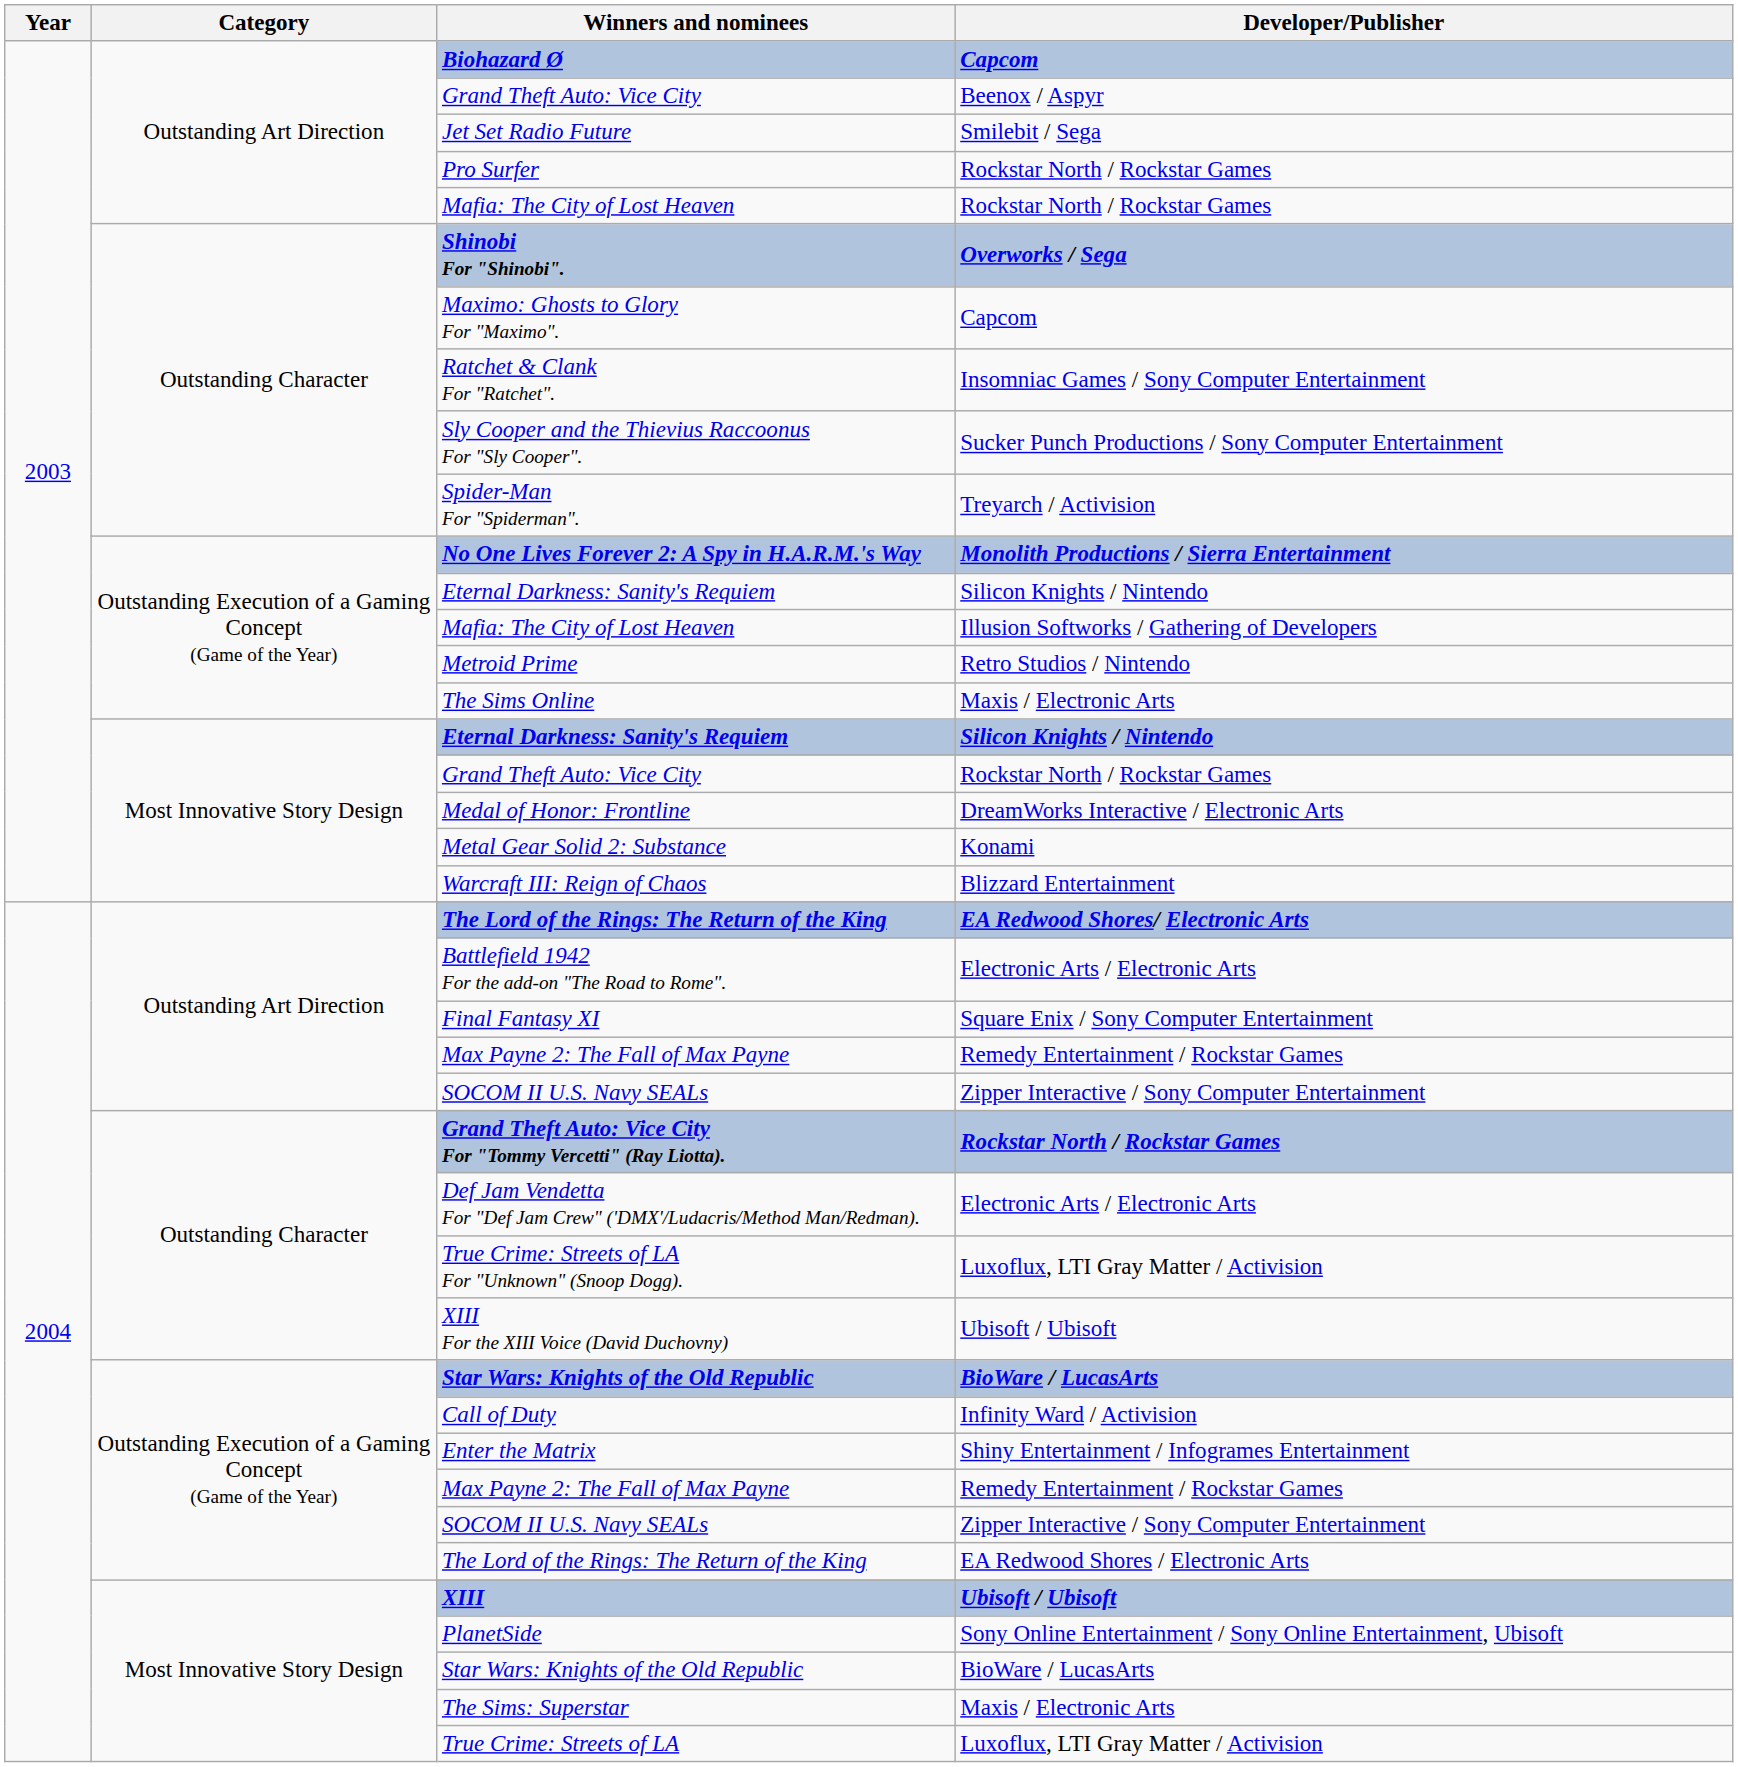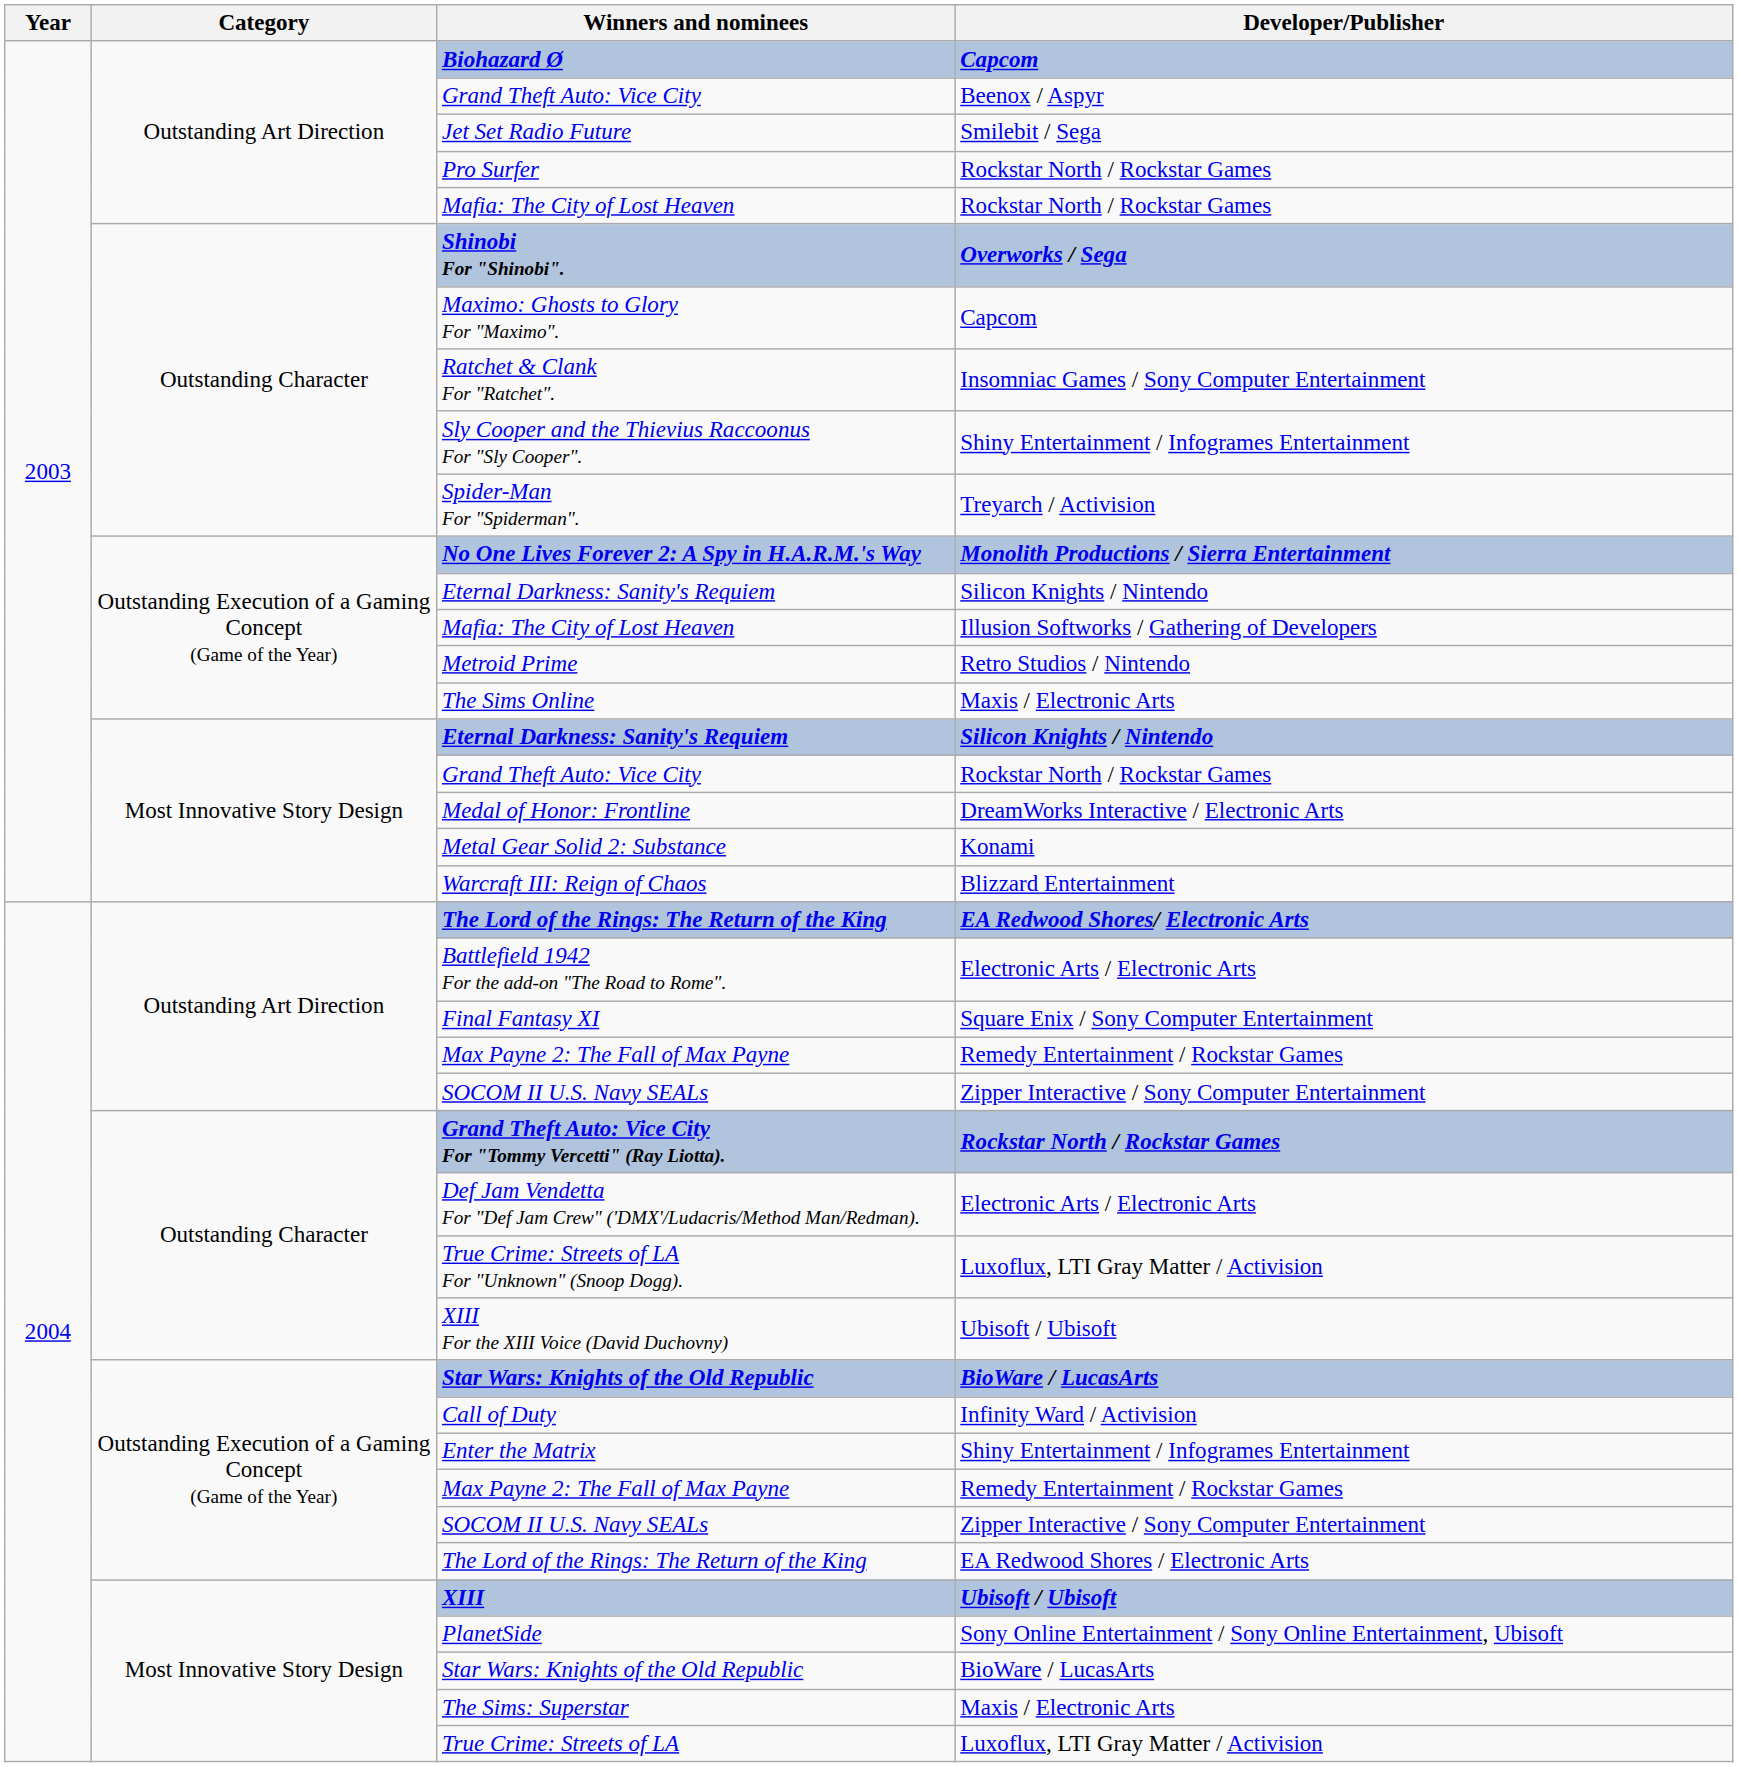Sly Cooper and the Thievius Raccoonus For "Sly Cooper". | Developer/Publisher: Sucker Punch Productions / Sony Computer Entertainment -> Shiny Entertainment / Infogrames Entertainment
